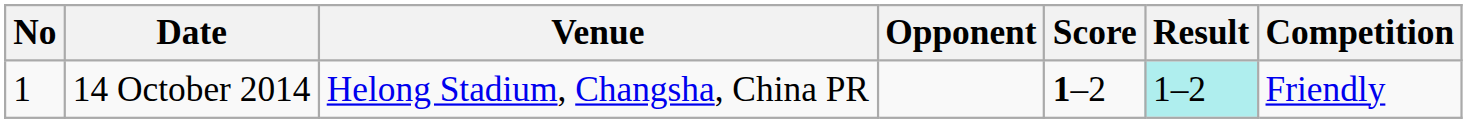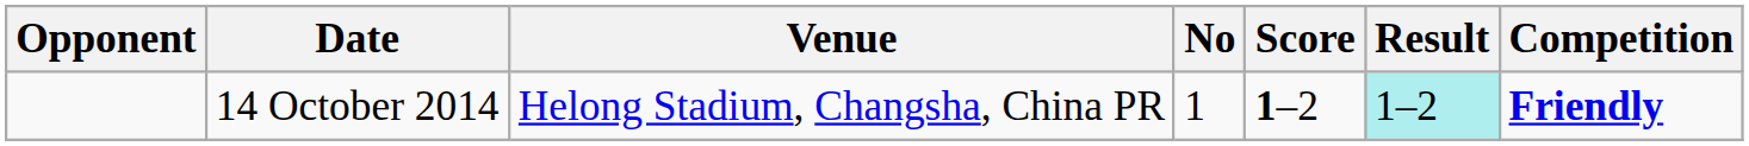columns swapped: No <-> Opponent
14 October 2014 | Competition: normal -> bold
